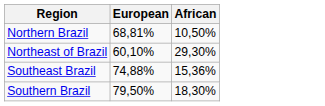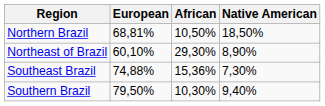+ column: Native American | 18,50% | 8,90% | 7,30% | 9,40%
Southern Brazil | African: 18,30% -> 10,30%
